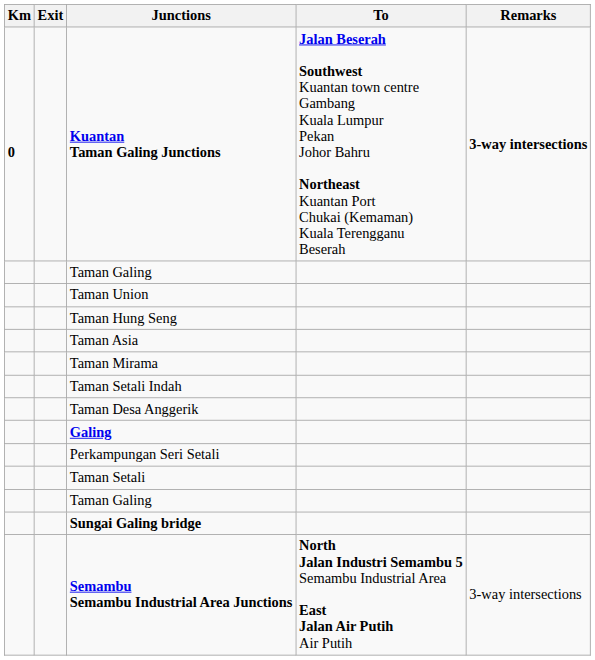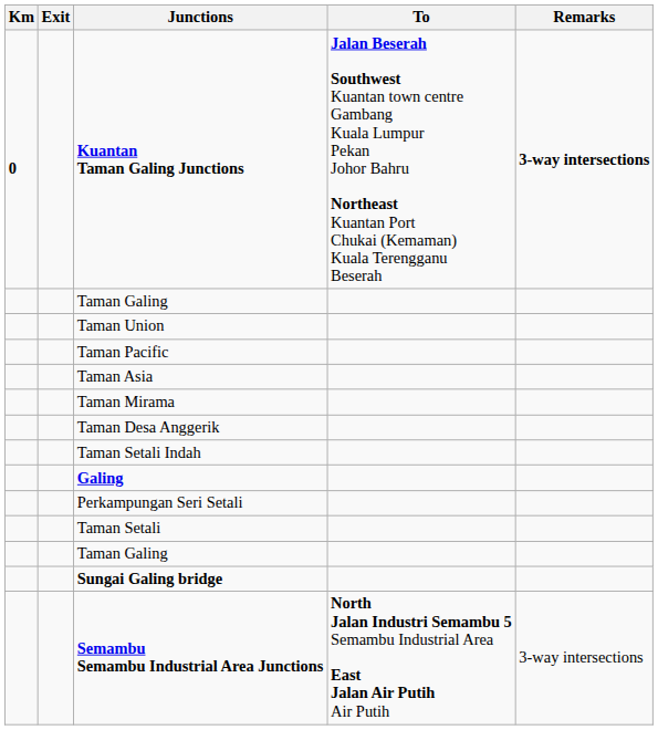+ row: Taman Pacific
- row: Taman Hung Seng
rows swapped: Taman Desa Anggerik <-> Taman Setali Indah
